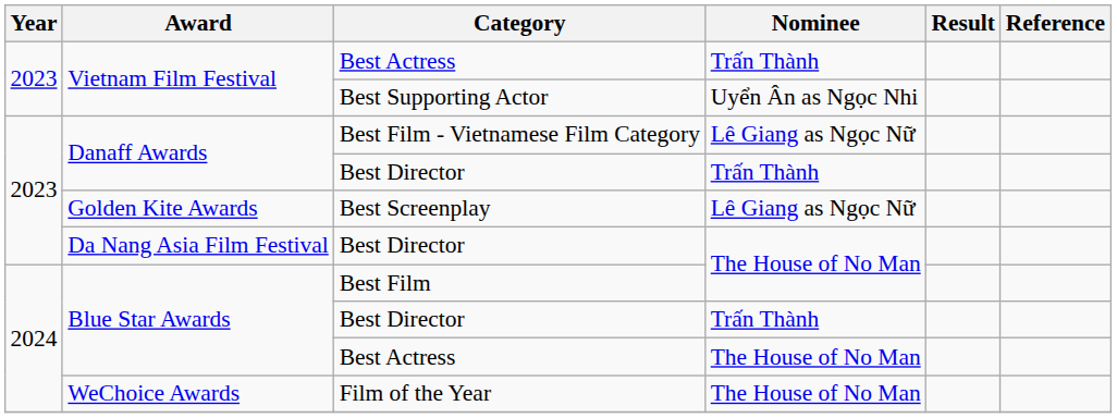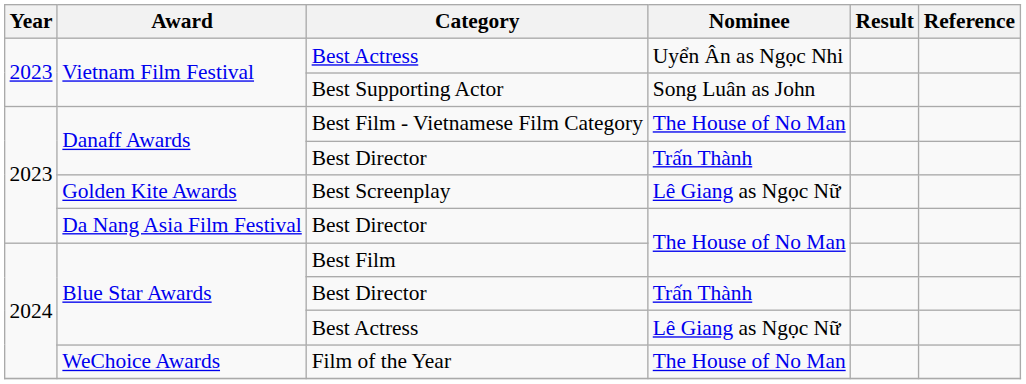Vietnam Film Festival / Best Actress | Nominee: Trấn Thành -> Uyển Ân as Ngọc Nhi
Best Supporting Actor | Nominee: Uyển Ân as Ngọc Nhi -> Song Luân as John
Best Film - Vietnamese Film Category | Nominee: Lê Giang as Ngọc Nữ -> The House of No Man
Blue Star Awards / Best Actress | Nominee: The House of No Man -> Lê Giang as Ngọc Nữ
